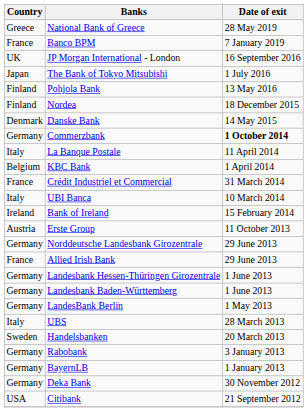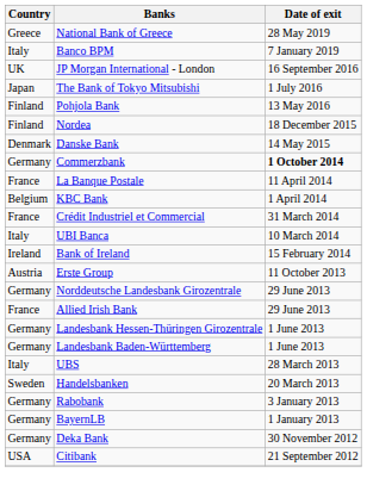Banco BPM | Country: France -> Italy
La Banque Postale | Country: Italy -> France
- row: Germany | LandesBank Berlin | 1 May 2013
